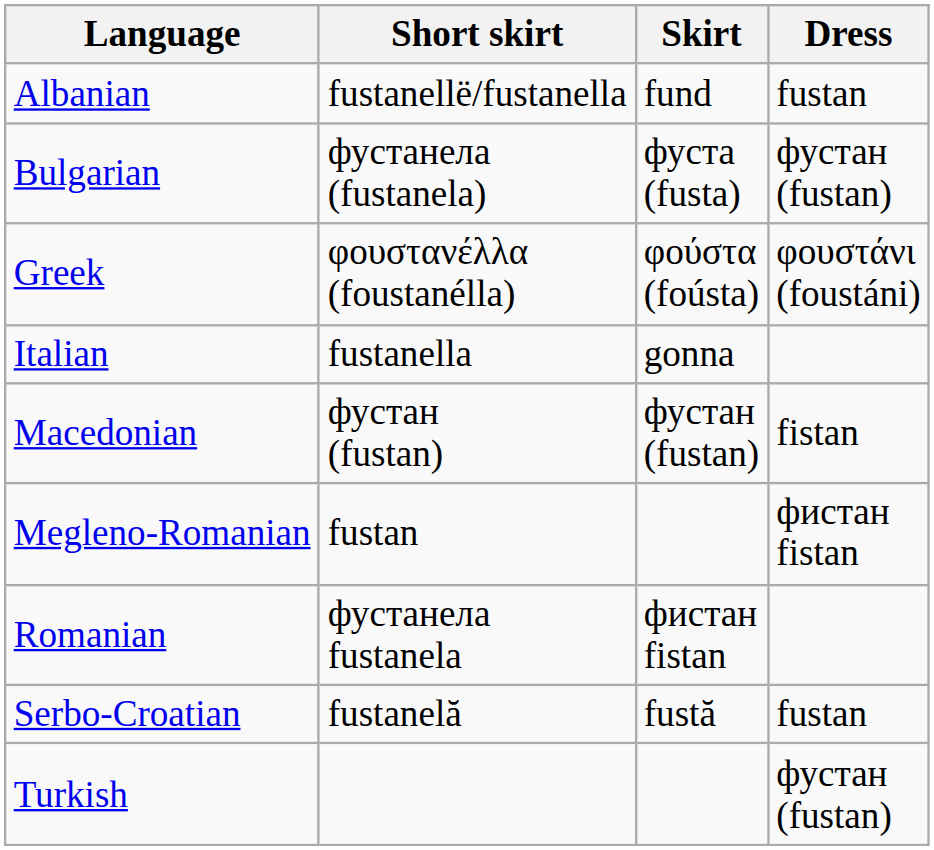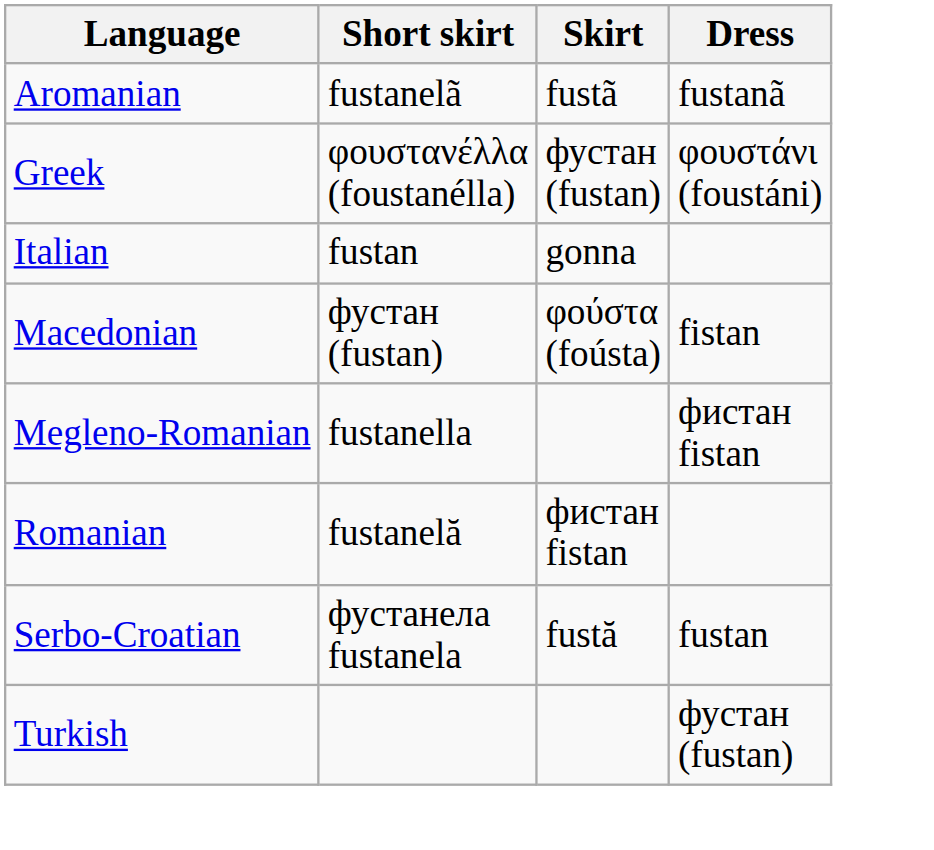- row: Albanian | fustanellë/fustanella | fund | fustan
+ row: Aromanian | fustanelã | fustã | fustanã
- row: Bulgarian | фустанела (fustanela) | фуста (fusta) | фустан (fustan)
Greek | Skirt: φούστα (foústa) -> фустан (fustan)
Italian | Short skirt: fustanella -> fustan
Macedonian | Skirt: фустан (fustan) -> φούστα (foústa)
Megleno-Romanian | Short skirt: fustan -> fustanella
Romanian | Short skirt: фустанела fustanela -> fustanelă
Serbo-Croatian | Short skirt: fustanelă -> фустанела fustanela
